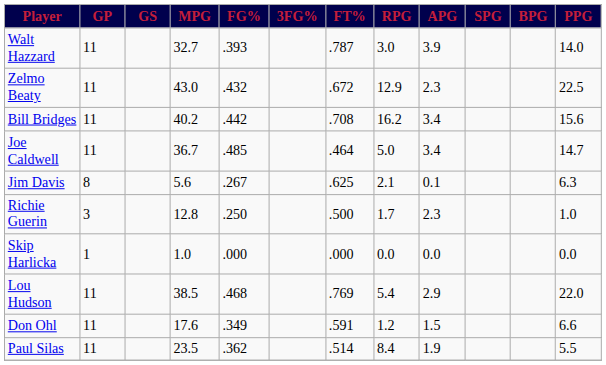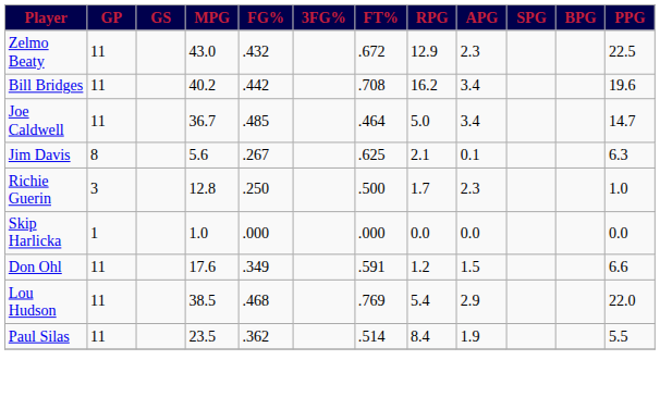- row: Walt Hazzard | 11 | 32.7 | .393 | .787 | 3.0 | 3.9 | 14.0
Bill Bridges | PPG: 15.6 -> 19.6
rows swapped: Lou Hudson <-> Don Ohl
